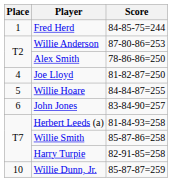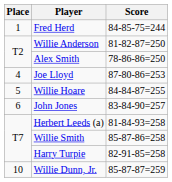Willie Anderson | Score: 87-80-86=253 -> 81-82-87=250
Joe Lloyd | Score: 81-82-87=250 -> 87-80-86=253
